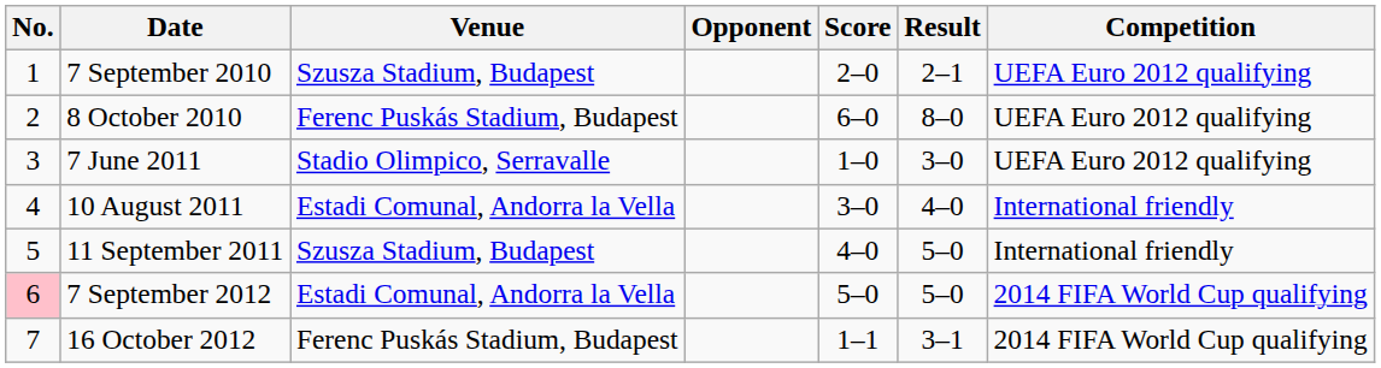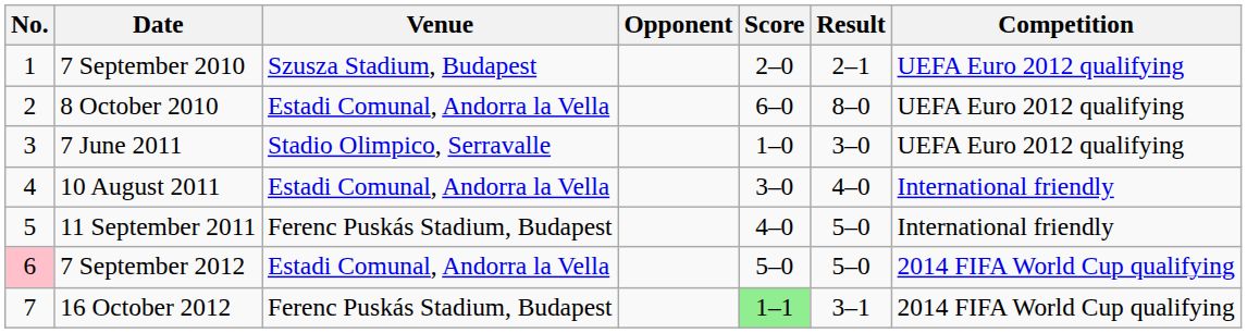8 October 2010 | Venue: Ferenc Puskás Stadium, Budapest -> Estadi Comunal, Andorra la Vella
11 September 2011 | Venue: Szusza Stadium, Budapest -> Ferenc Puskás Stadium, Budapest
16 October 2012 | Score: no background -> lightgreen background
